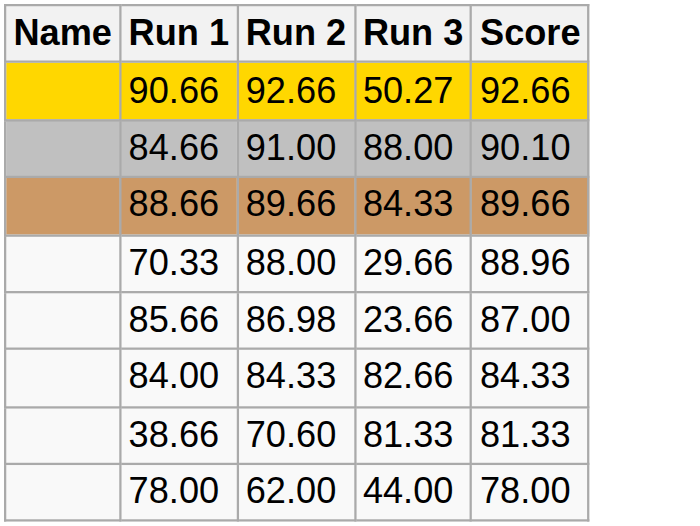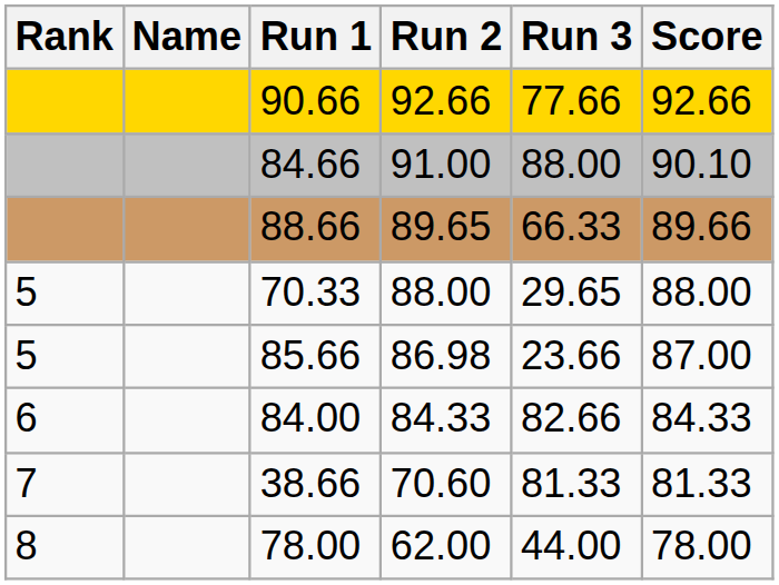+ column: Rank | 5 | 5 | 6 | 7 | 8
90.66 | Run 3: 50.27 -> 77.66
88.66 | Run 2: 89.66 -> 89.65
88.66 | Run 3: 84.33 -> 66.33
70.33 | Run 3: 29.66 -> 29.65
70.33 | Score: 88.96 -> 88.00
